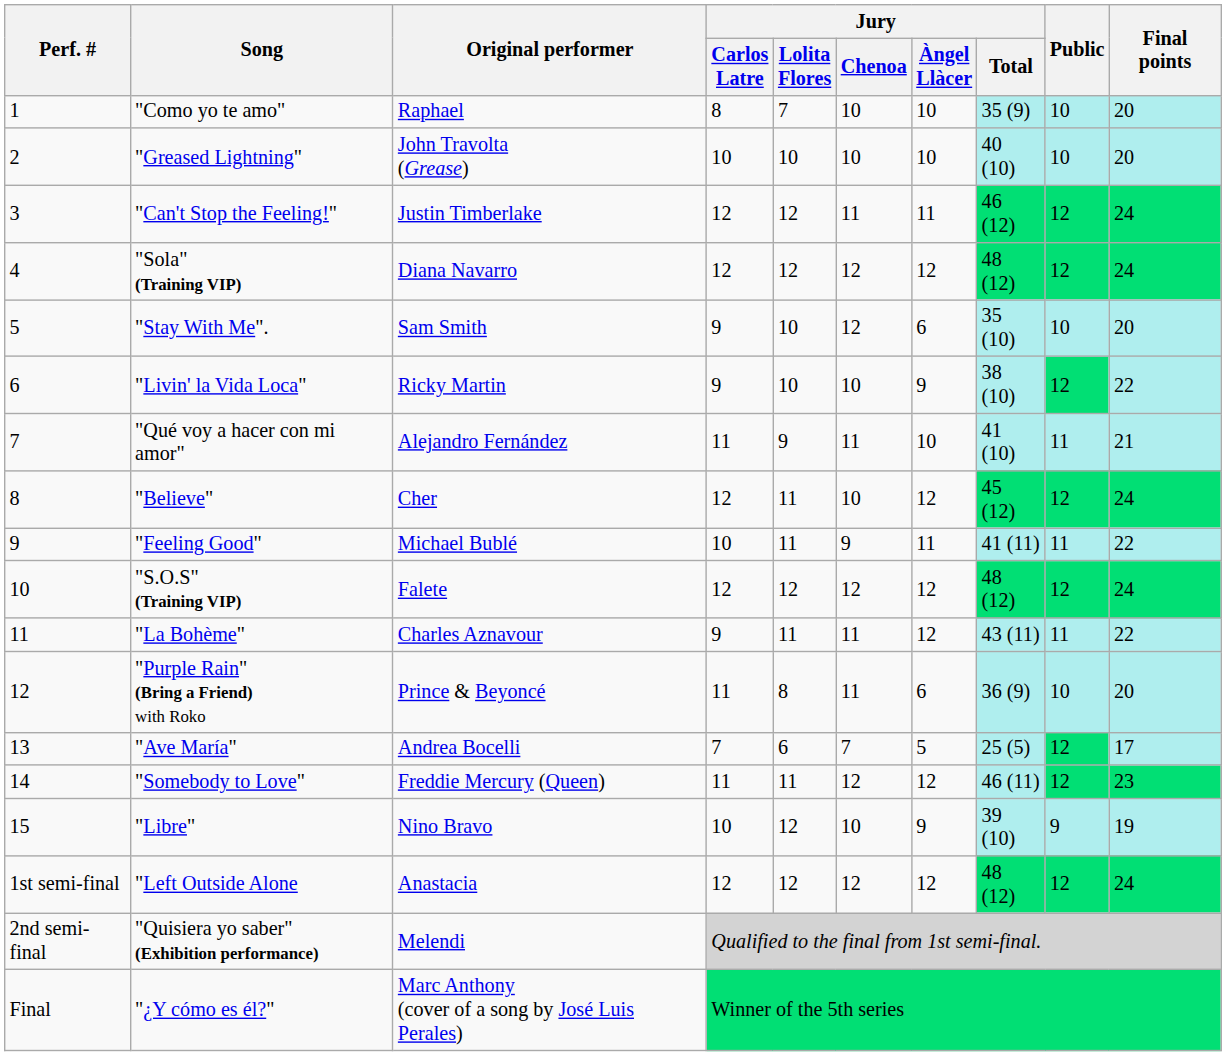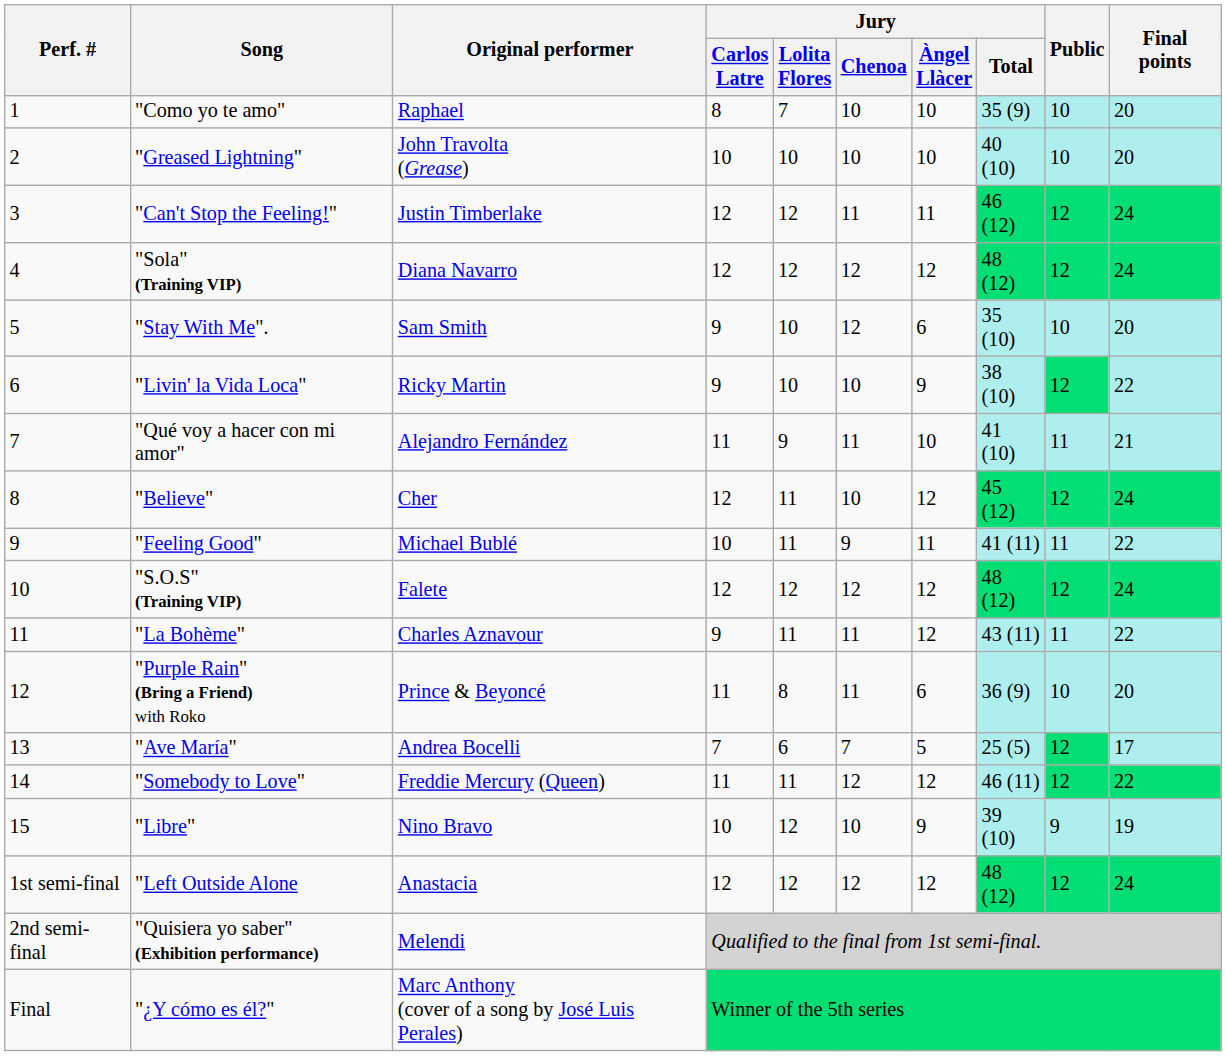"Somebody to Love" | Final points: 23 -> 22
